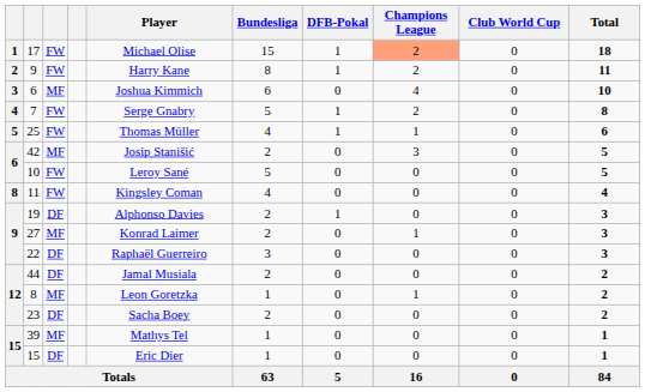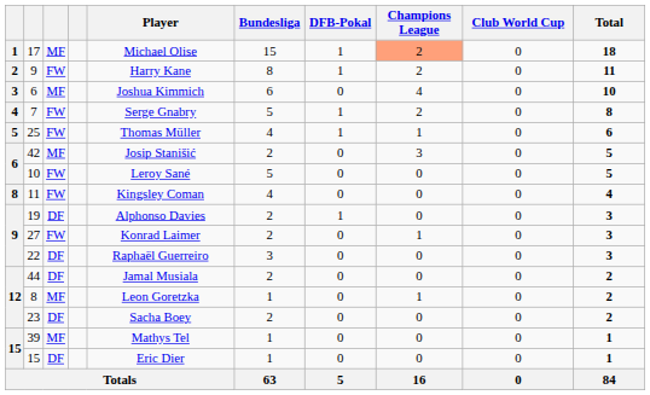17 | column 3: FW -> MF
27 | column 3: MF -> FW
